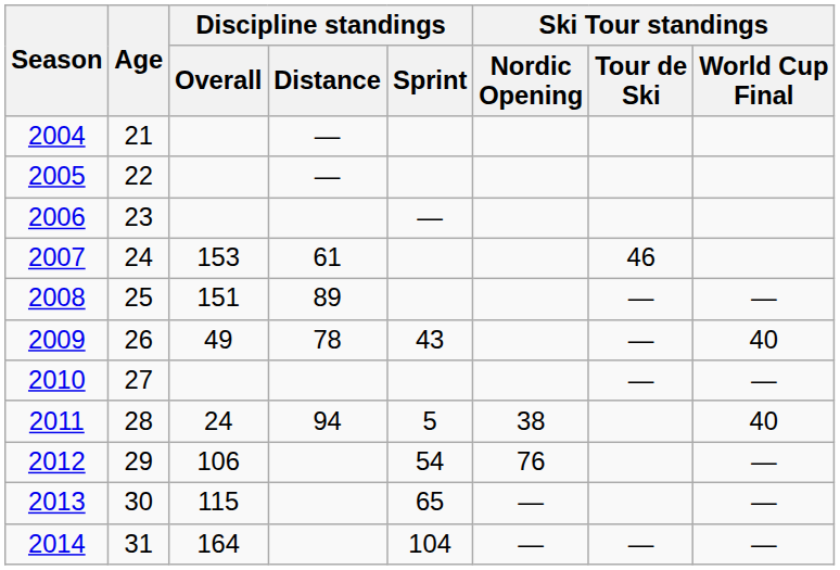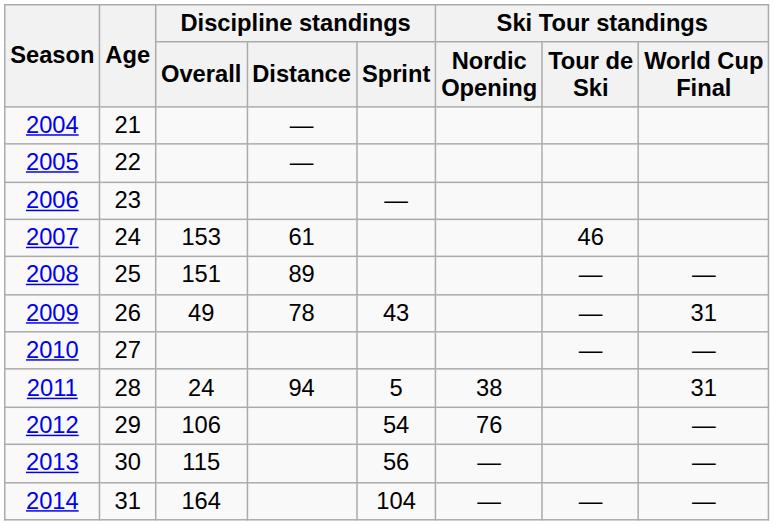2009 | Ski Tour standings / World Cup Final: 40 -> 31
2011 | Ski Tour standings / World Cup Final: 40 -> 31
2013 | Discipline standings / Sprint: 65 -> 56
